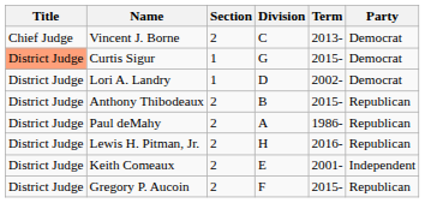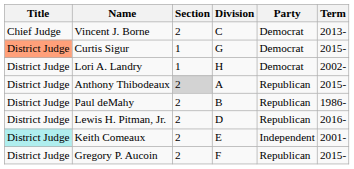columns swapped: Party <-> Term
Lori A. Landry | Division: D -> H
Anthony Thibodeaux | Section: no background -> lightgrey background
Anthony Thibodeaux | Division: B -> A
Paul deMahy | Division: A -> B
Lewis H. Pitman, Jr. | Division: H -> D
Keith Comeaux | Title: no background -> paleturquoise background
